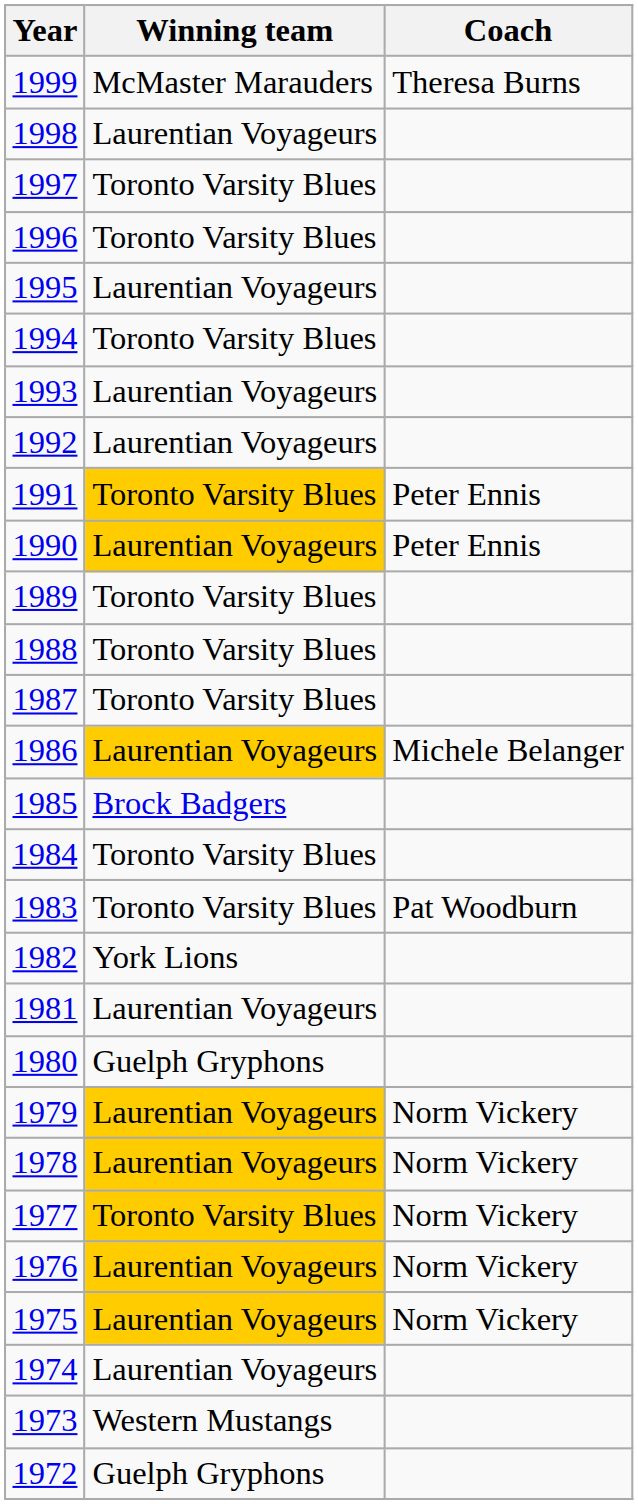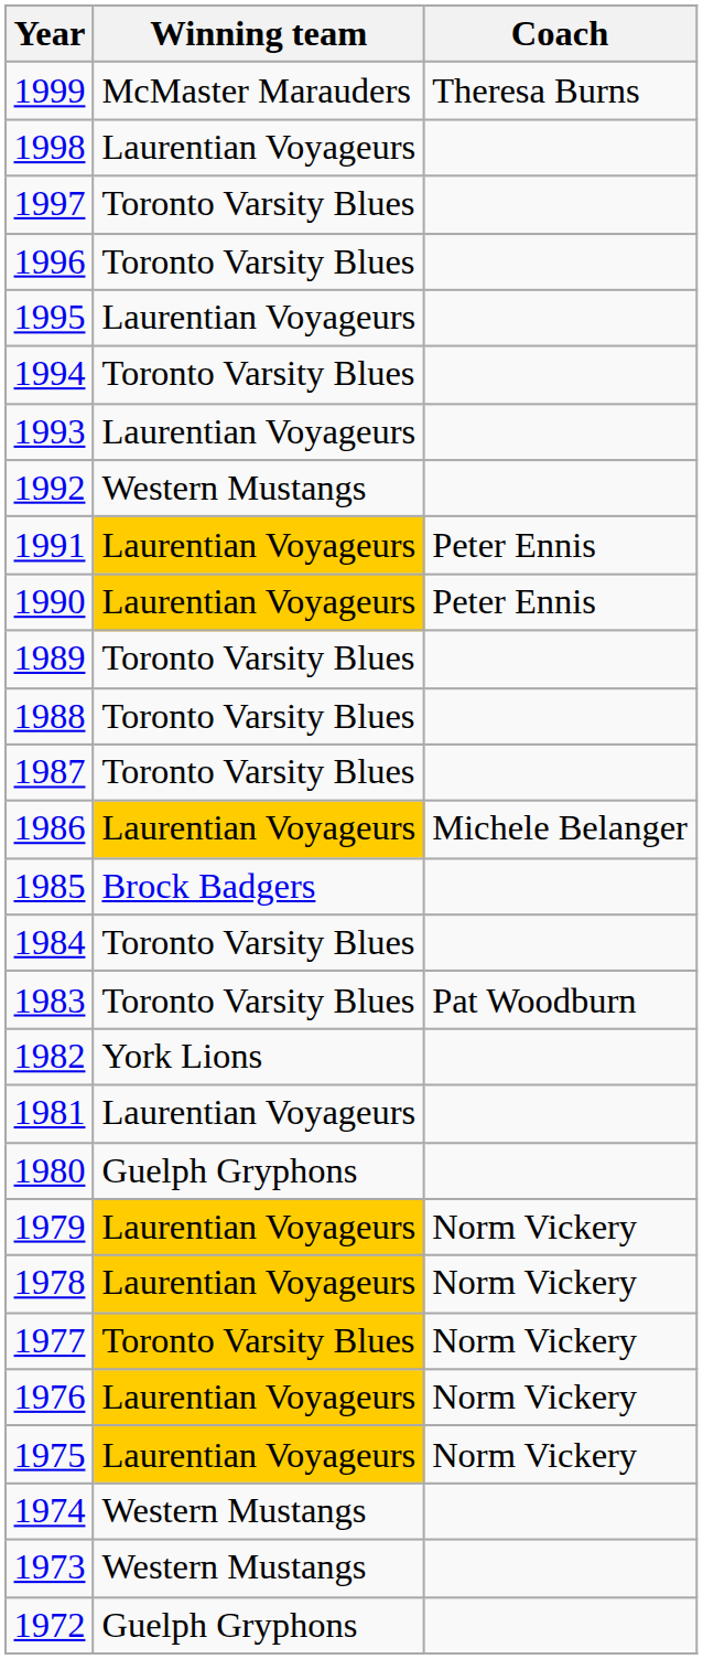1992 | Winning team: Laurentian Voyageurs -> Western Mustangs
1991 | Winning team: Toronto Varsity Blues -> Laurentian Voyageurs
1974 | Winning team: Laurentian Voyageurs -> Western Mustangs
